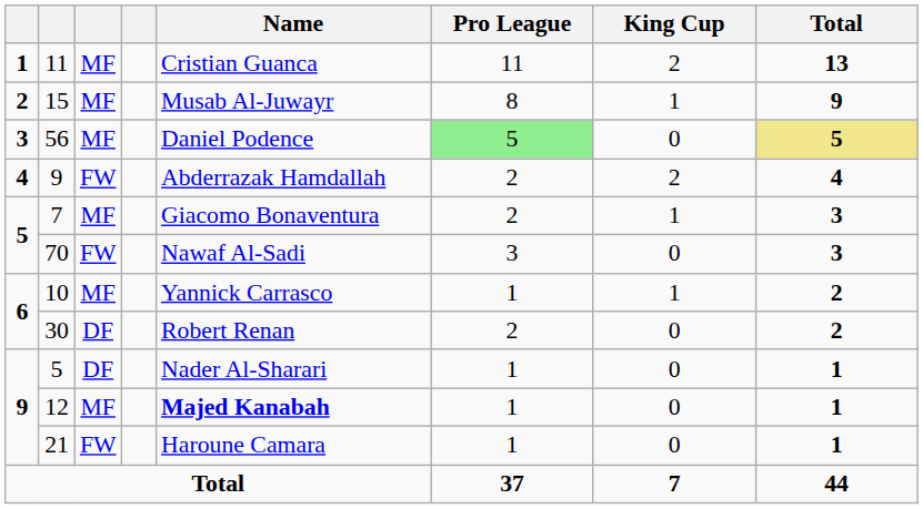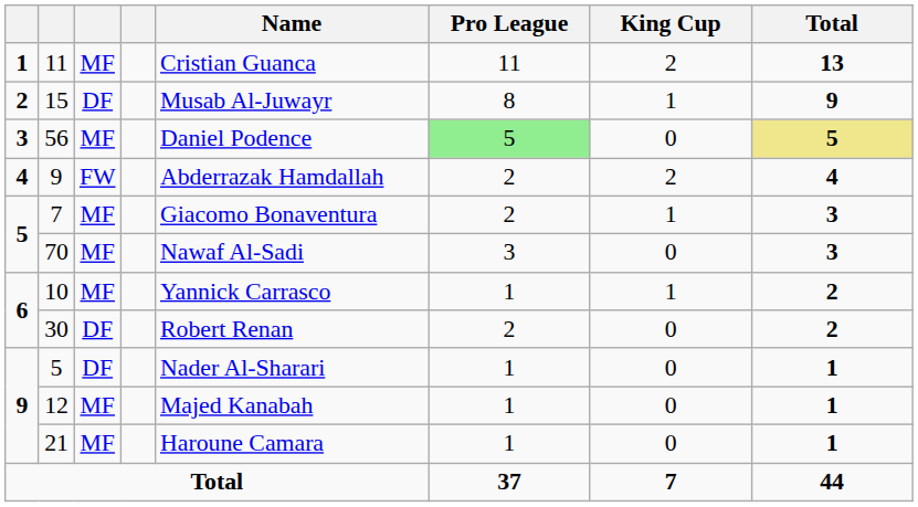15 | column 3: MF -> DF
70 | column 3: FW -> MF
12 | Name: bold -> normal
21 | column 3: FW -> MF
